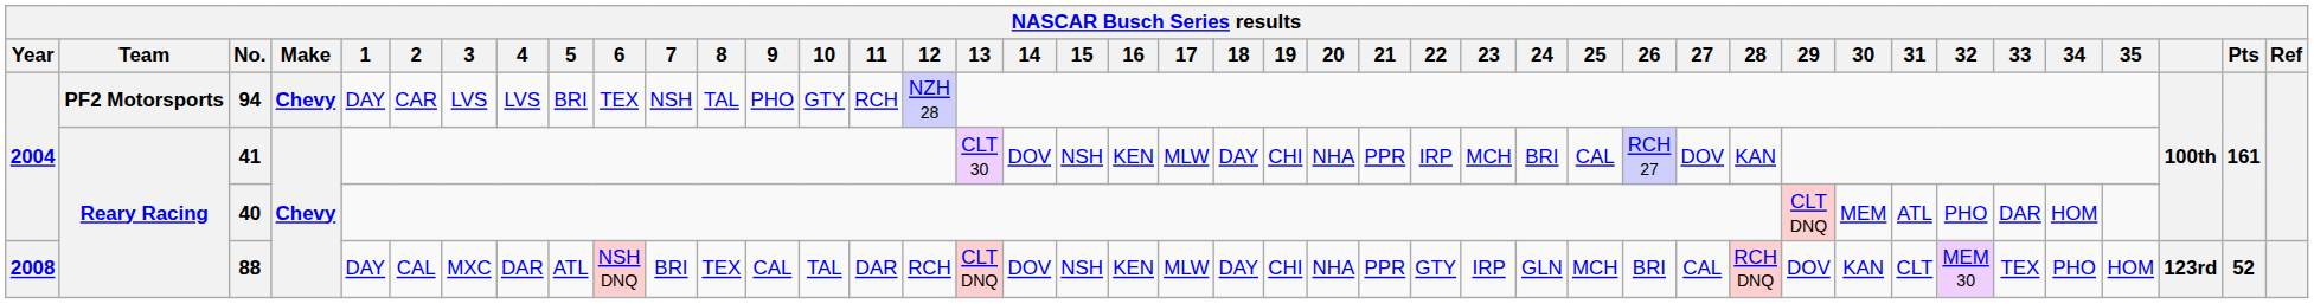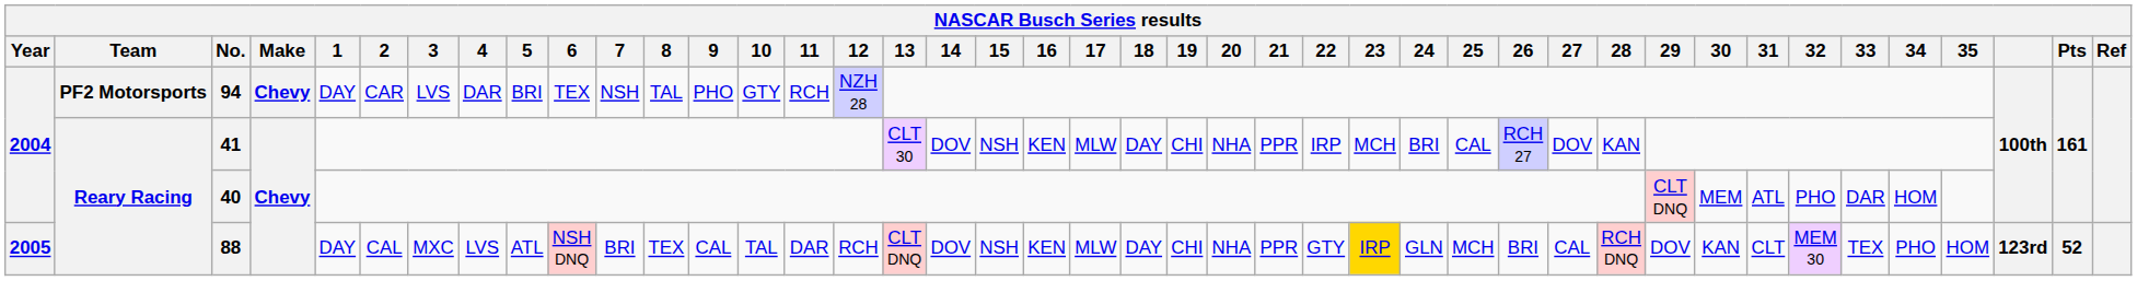94 | 4: LVS -> DAR
88 | Year: 2008 -> 2005
88 | 4: DAR -> LVS
88 | 23: no background -> gold background
